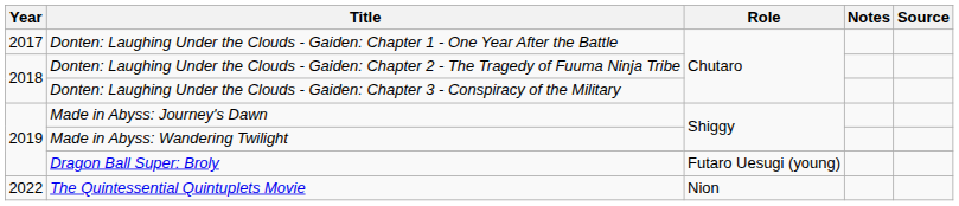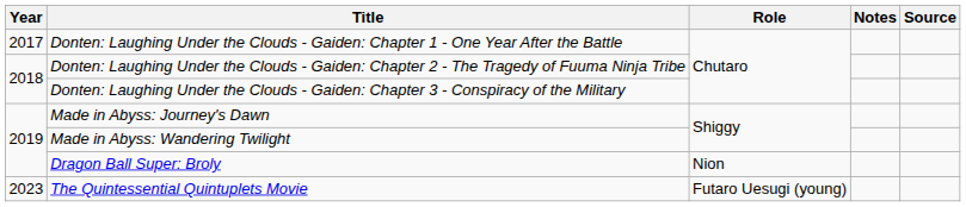Dragon Ball Super: Broly | Role: Futaro Uesugi (young) -> Nion
The Quintessential Quintuplets Movie | Year: 2022 -> 2023
The Quintessential Quintuplets Movie | Role: Nion -> Futaro Uesugi (young)
